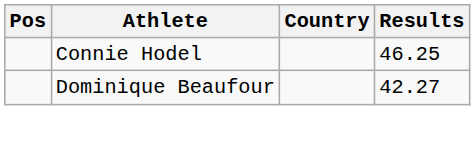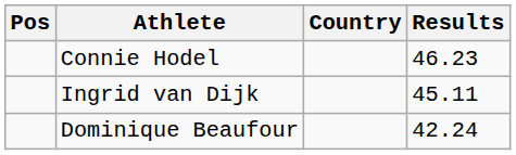Connie Hodel | Results: 46.25 -> 46.23
+ row: Ingrid van Dijk | 45.11
Dominique Beaufour | Results: 42.27 -> 42.24
